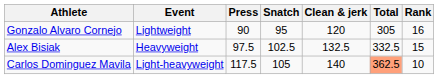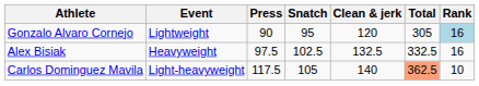Gonzalo Alvaro Cornejo | Rank: no background -> lightblue background
Alex Bisiak | Rank: 15 -> 16
